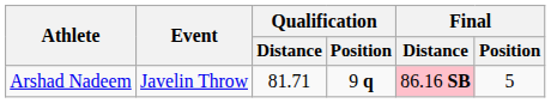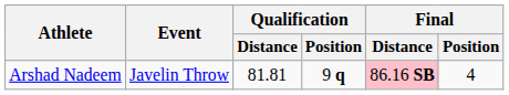Arshad Nadeem | Qualification / Distance: 81.71 -> 81.81
Arshad Nadeem | Final / Position: 5 -> 4
